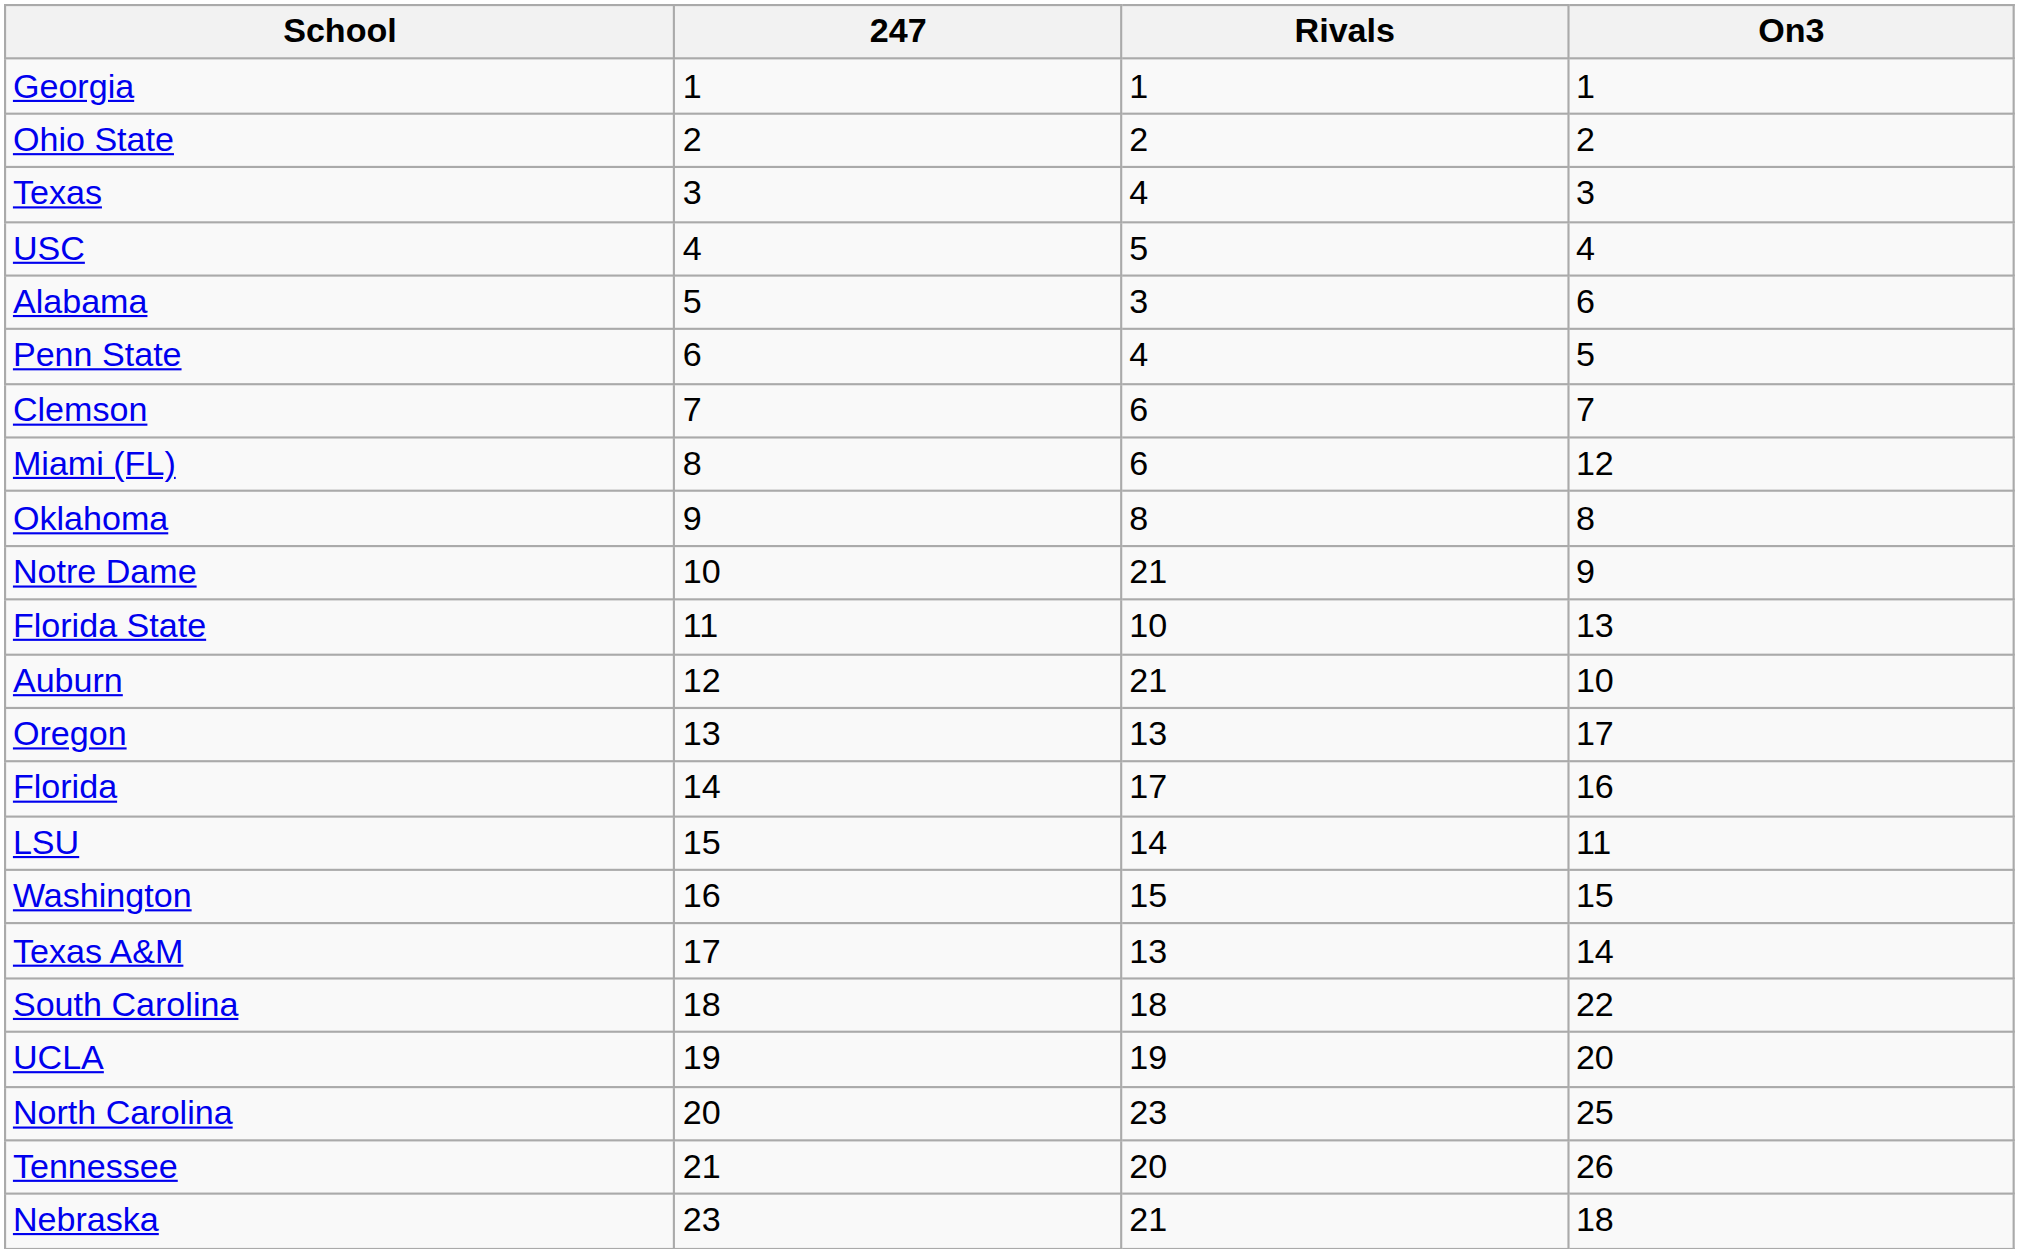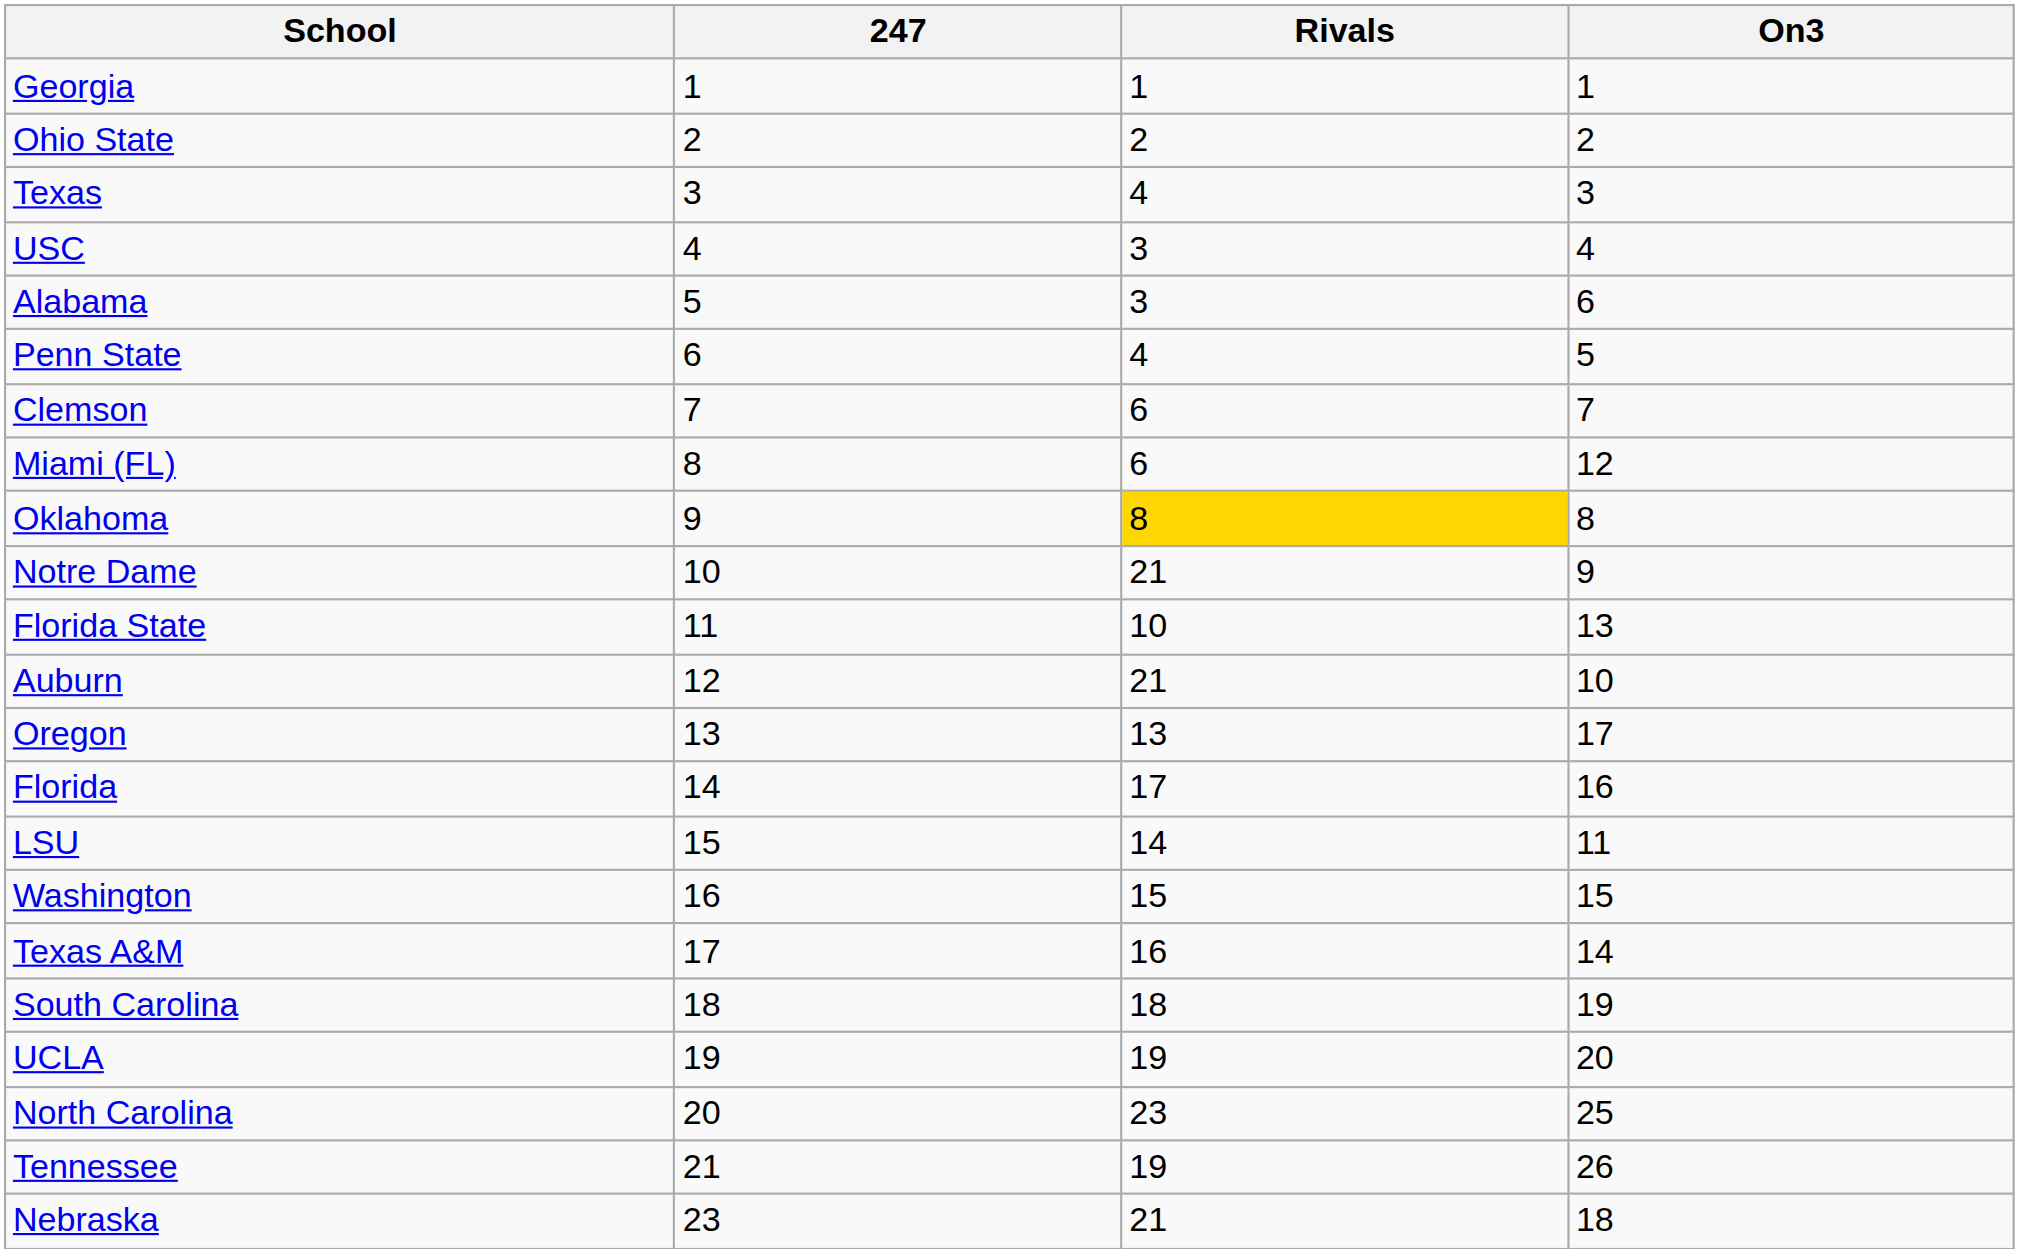USC | Rivals: 5 -> 3
Oklahoma | Rivals: no background -> gold background
Texas A&M | Rivals: 13 -> 16
South Carolina | On3: 22 -> 19
Tennessee | Rivals: 20 -> 19
